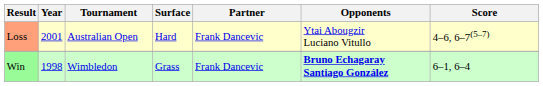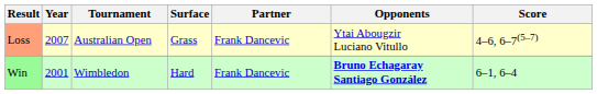Loss | Year: 2001 -> 2007
Loss | Surface: Hard -> Grass
Win | Year: 1998 -> 2001
Win | Surface: Grass -> Hard
